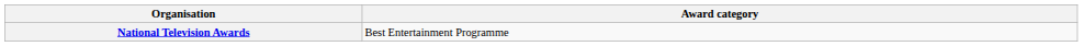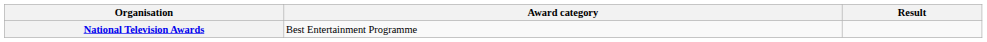+ column: Result
